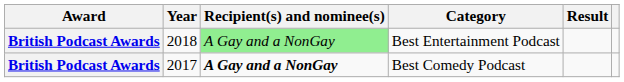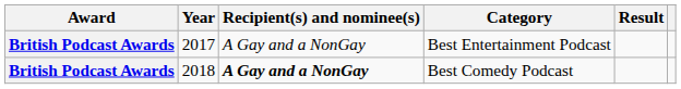Best Entertainment Podcast | Year: 2018 -> 2017
Best Entertainment Podcast | Recipient(s) and nominee(s): lightgreen background -> no background
Best Comedy Podcast | Year: 2017 -> 2018
